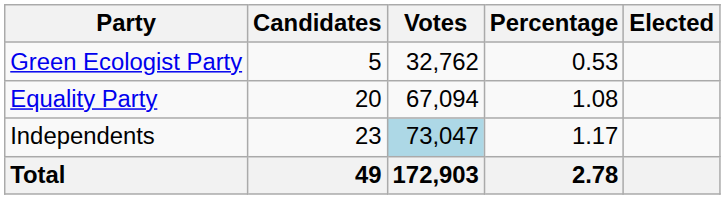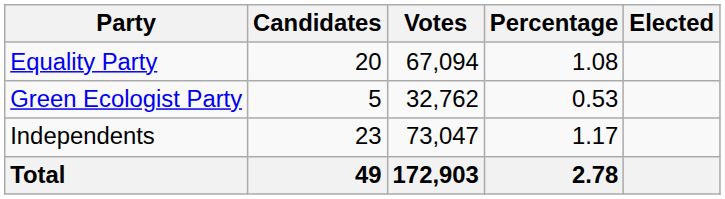rows swapped: Equality Party <-> Green Ecologist Party
Independents | Votes: lightblue background -> no background
